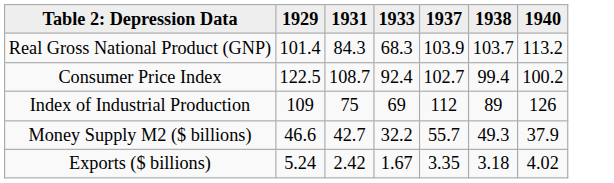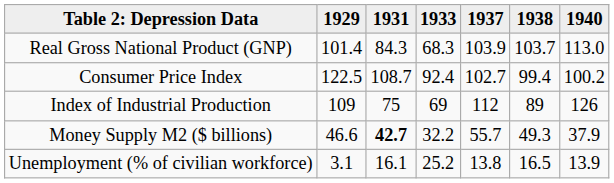Real Gross National Product (GNP) | 1940: 113.2 -> 113.0
Money Supply M2 ($ billions) | 1931: normal -> bold
- row: Exports ($ billions) | 5.24 | 2.42 | 1.67 | 3.35 | 3.18 | 4.02
+ row: Unemployment (% of civilian workforce) | 3.1 | 16.1 | 25.2 | 13.8 | 16.5 | 13.9
